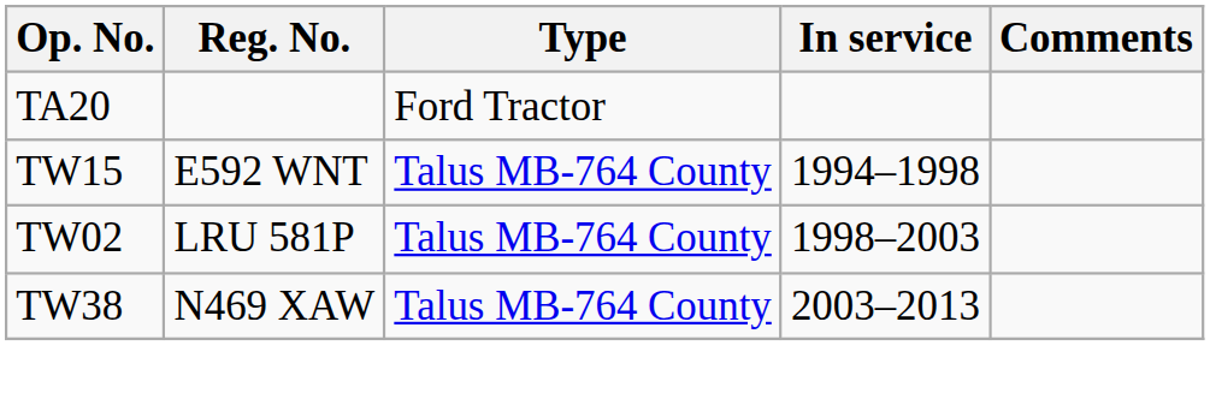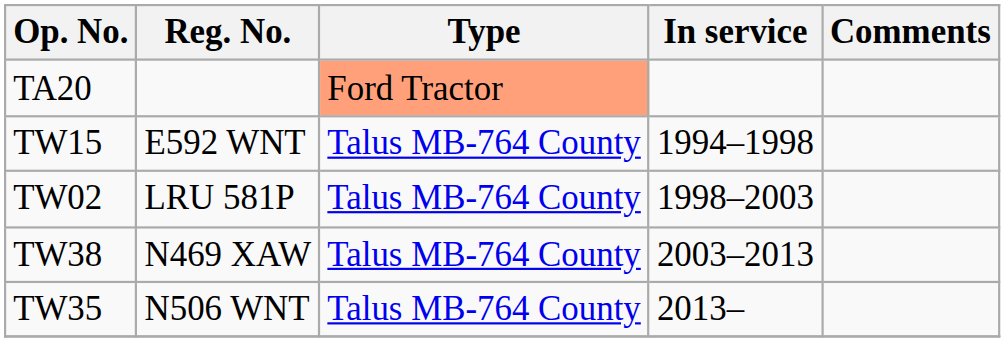TA20 | Type: no background -> lightsalmon background
+ row: TW35 | N506 WNT | Talus MB-764 County | 2013–
